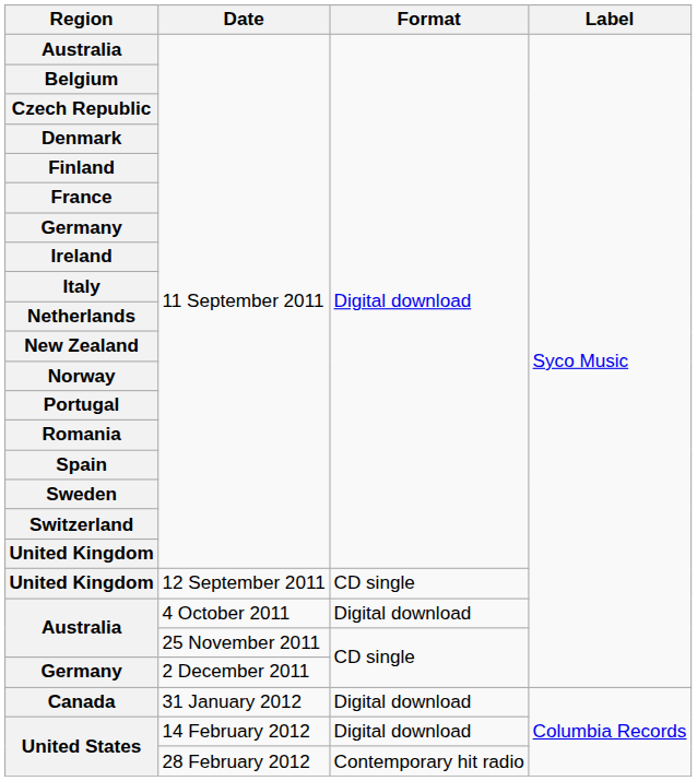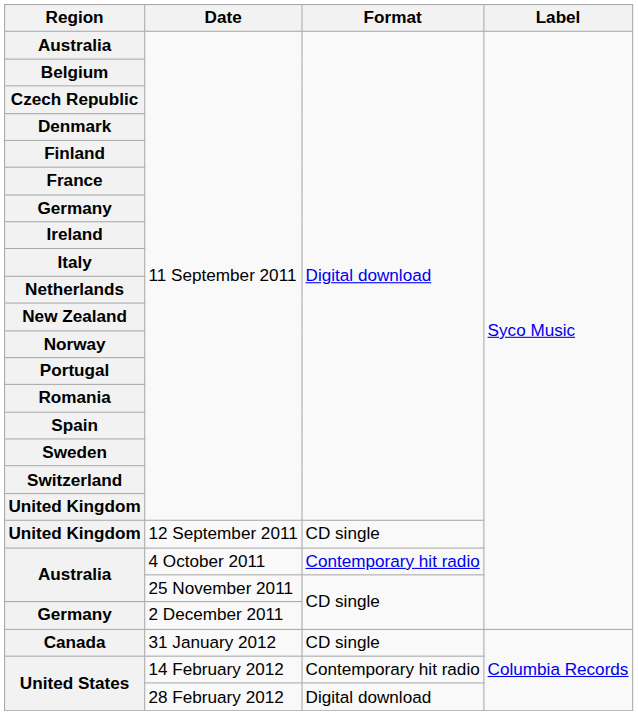4 October 2011 | Format: Digital download -> Contemporary hit radio
31 January 2012 | Format: Digital download -> CD single
14 February 2012 | Format: Digital download -> Contemporary hit radio
28 February 2012 | Format: Contemporary hit radio -> Digital download
